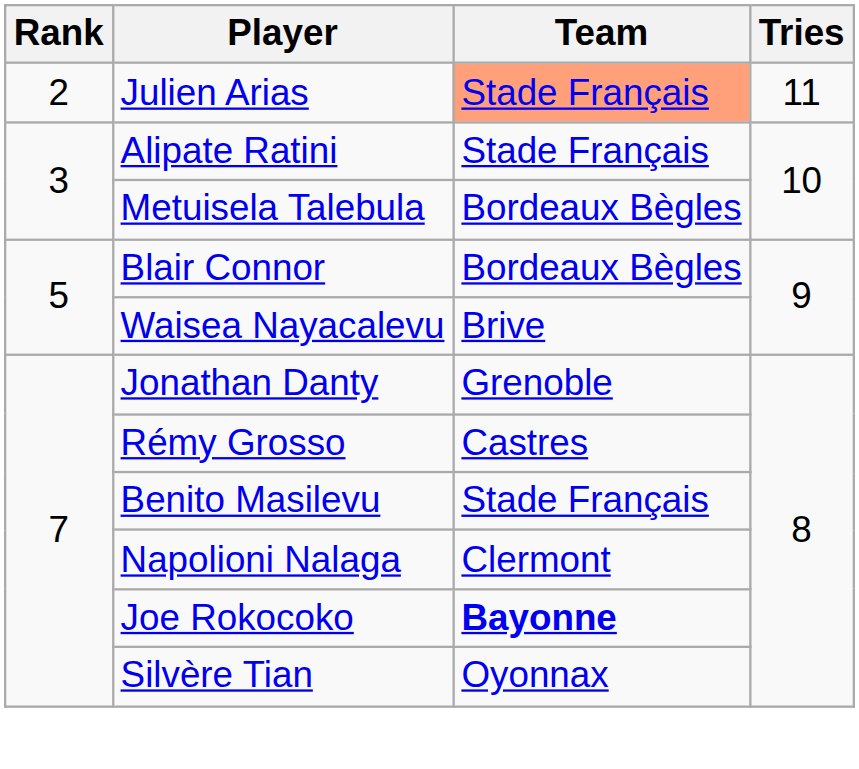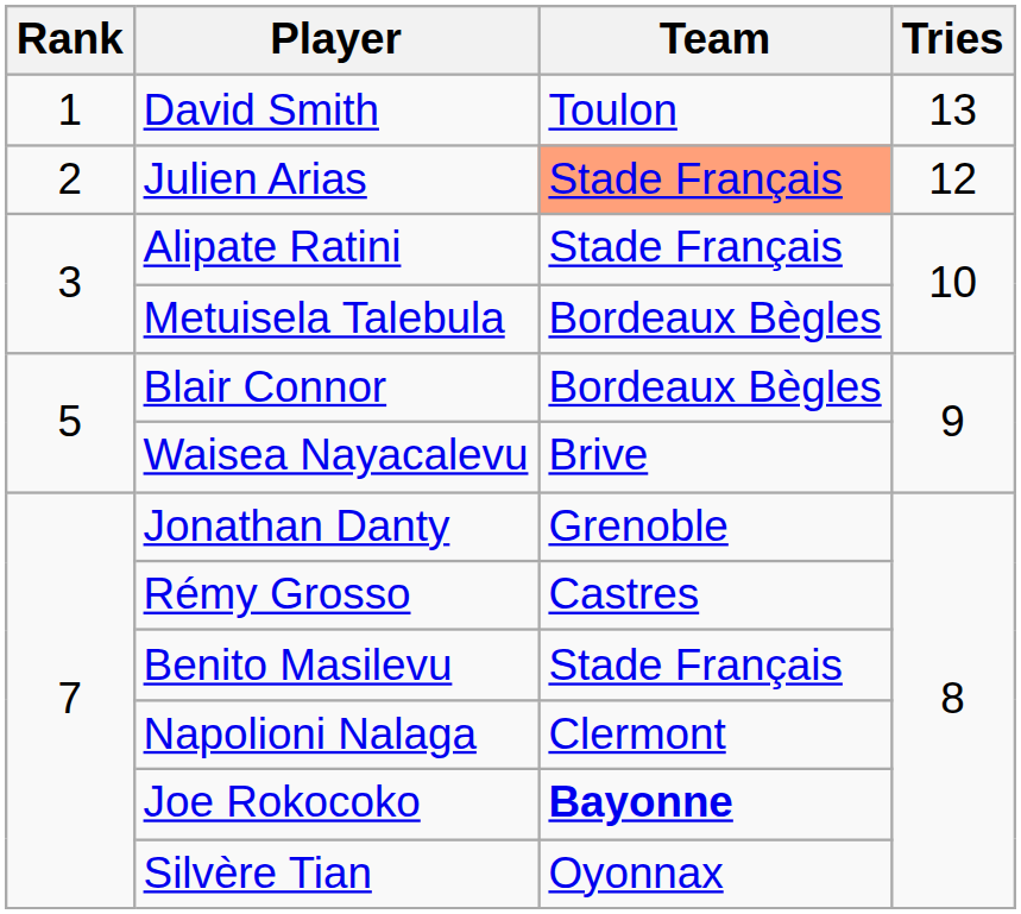+ row: 1 | David Smith | Toulon | 13
Julien Arias | Tries: 11 -> 12
